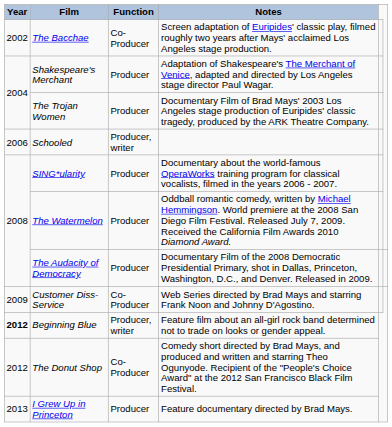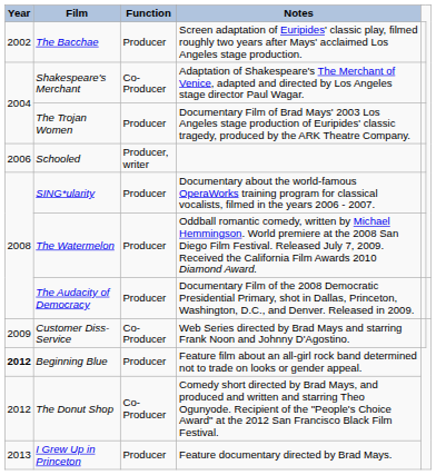The Bacchae | Function: Co-Producer -> Producer
Shakespeare's Merchant | Function: Producer -> Co-Producer
Beginning Blue | Function: Producer, writer -> Producer
